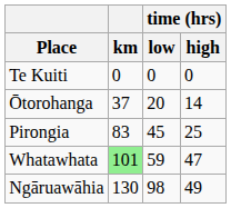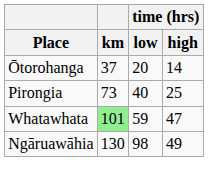- row: Te Kuiti | 0 | 0 | 0
Pirongia | km: 83 -> 73
Pirongia | time (hrs) / low: 45 -> 40
